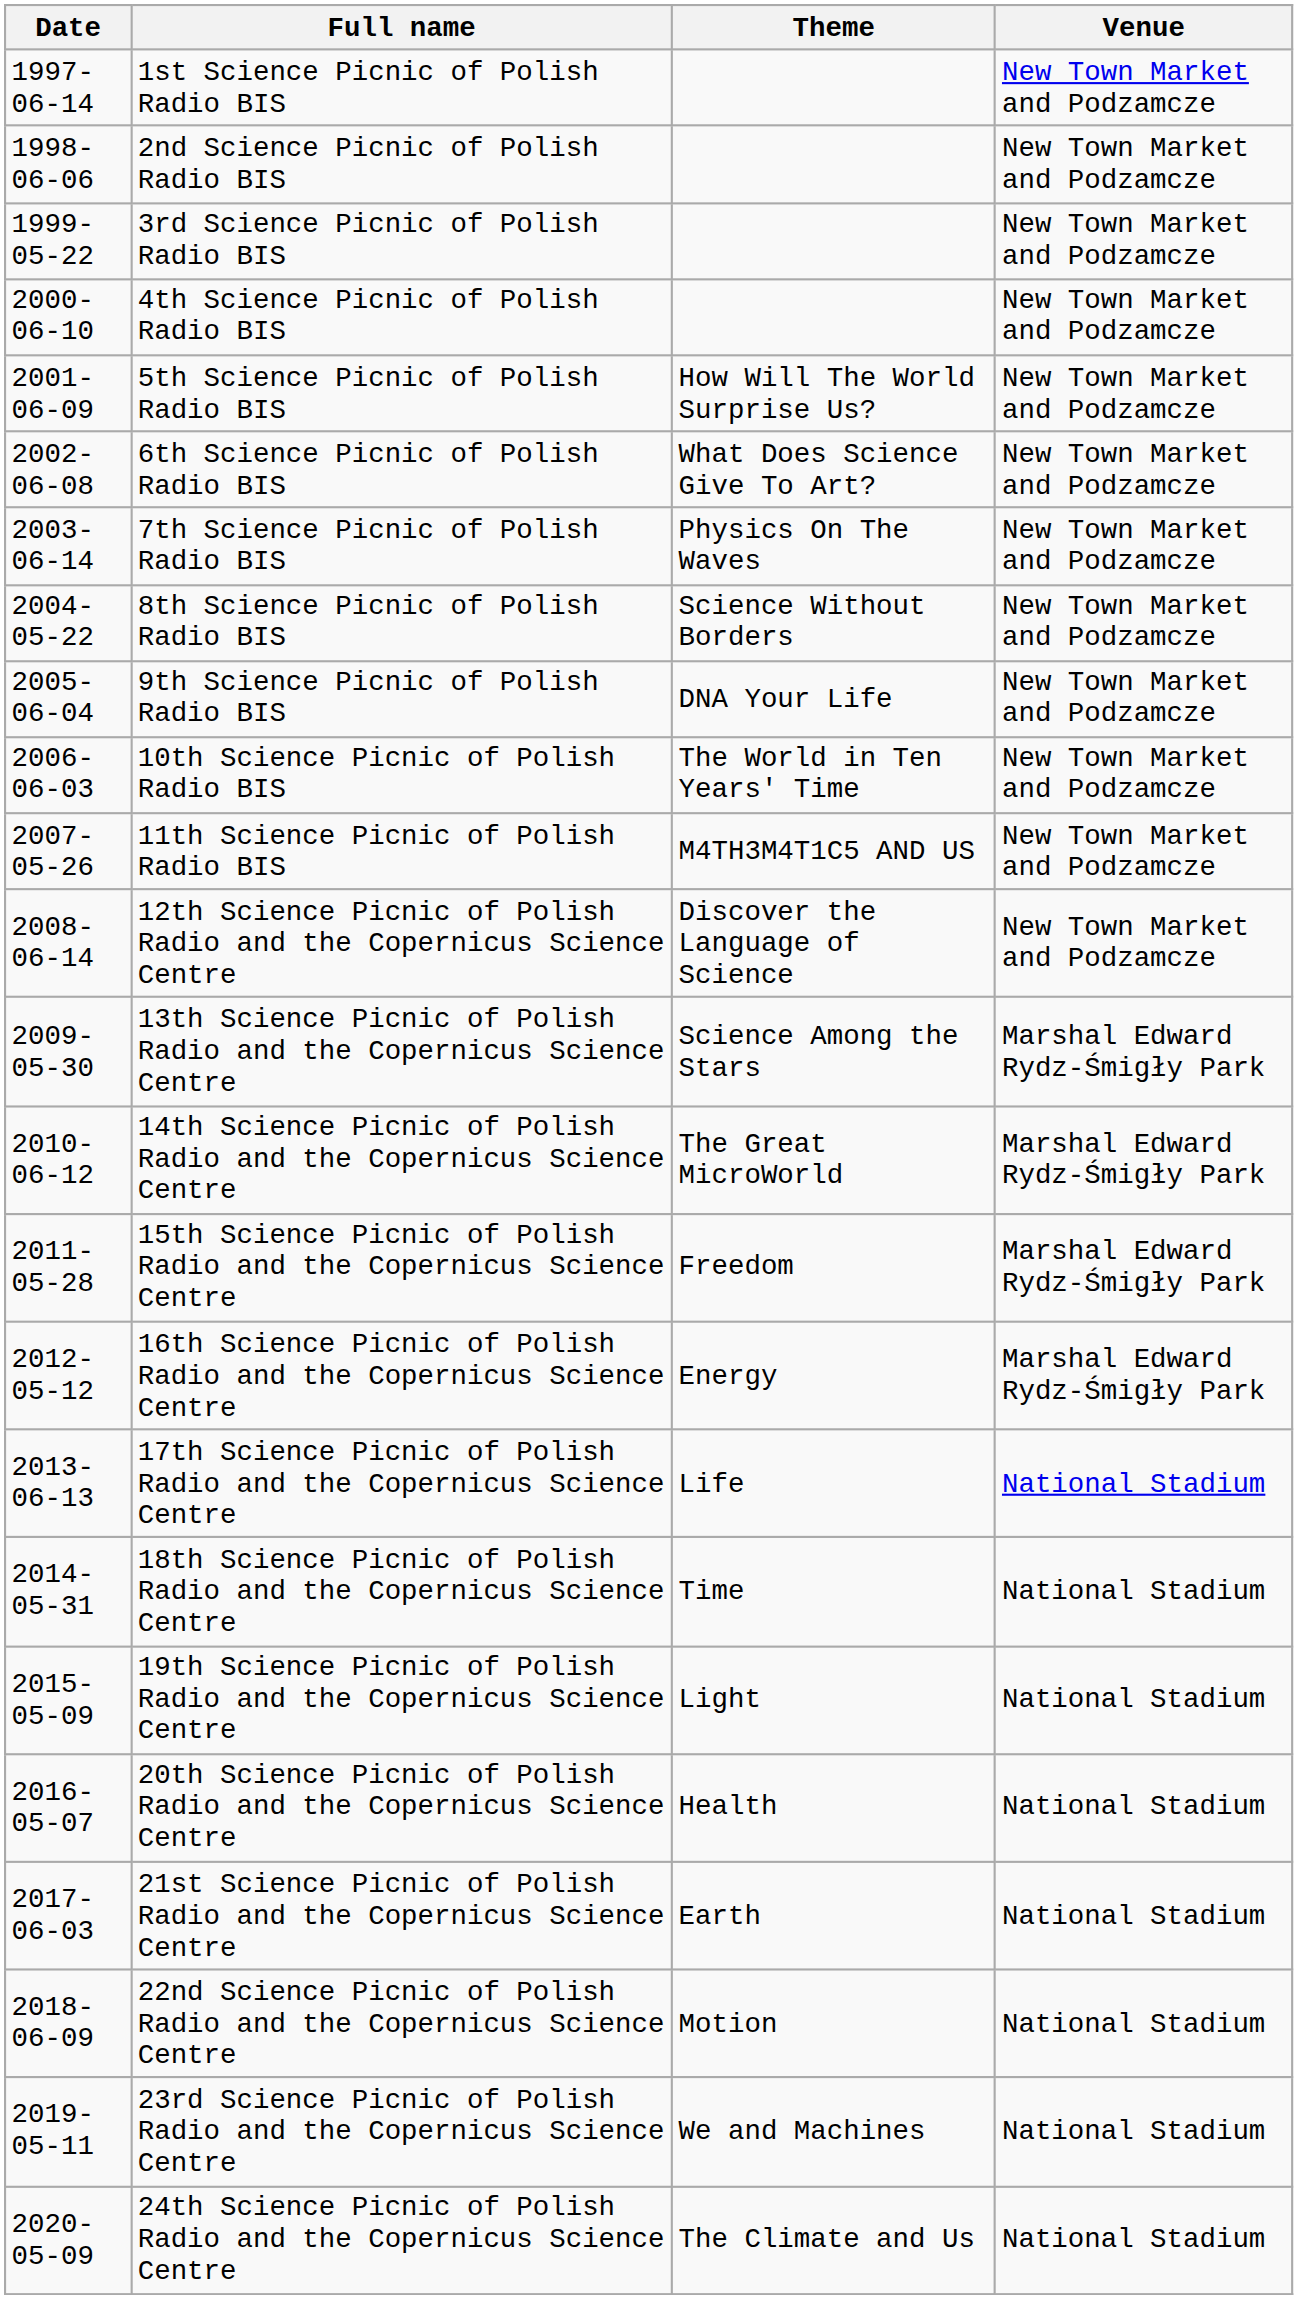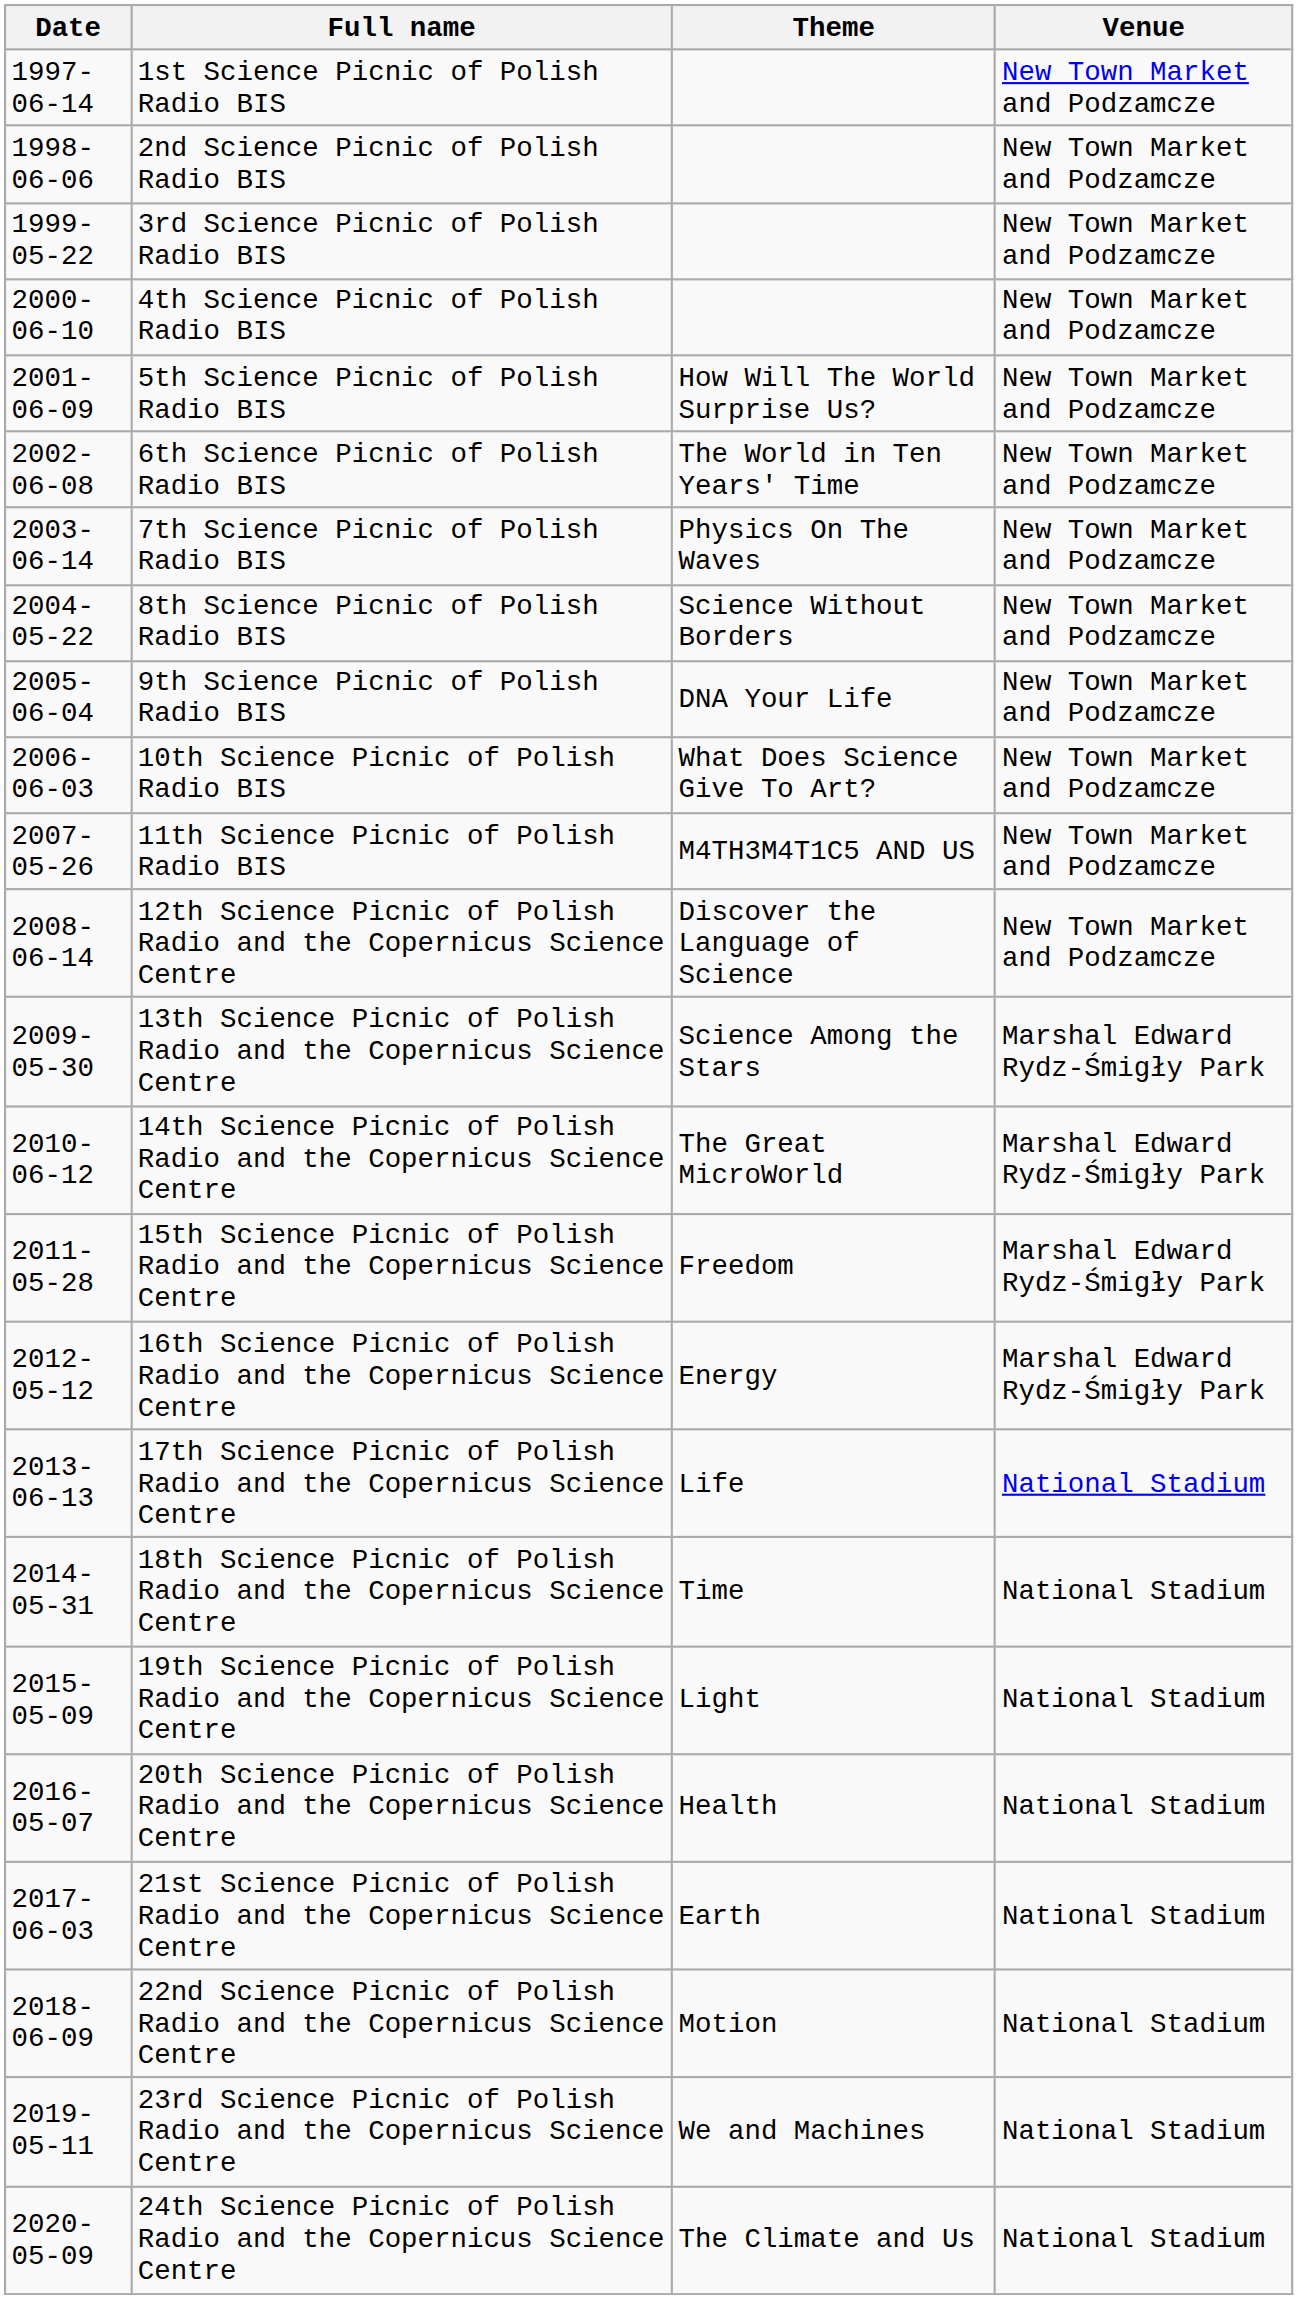6th Science Picnic of Polish Radio BIS | Theme: What Does Science Give To Art? -> The World in Ten Years' Time
10th Science Picnic of Polish Radio BIS | Theme: The World in Ten Years' Time -> What Does Science Give To Art?
